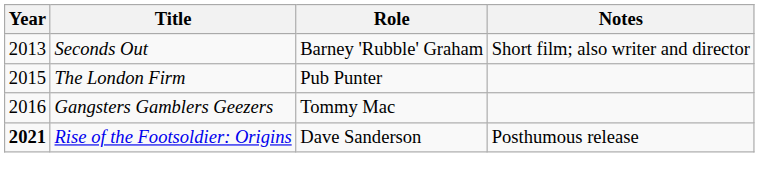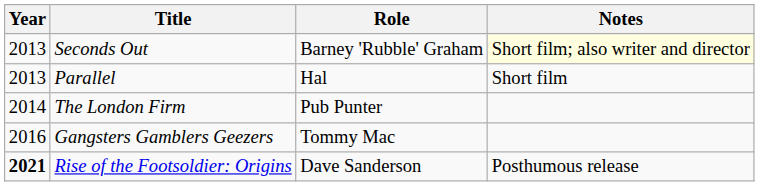Seconds Out | Notes: no background -> lightyellow background
+ row: 2013 | Parallel | Hal | Short film
The London Firm | Year: 2015 -> 2014
